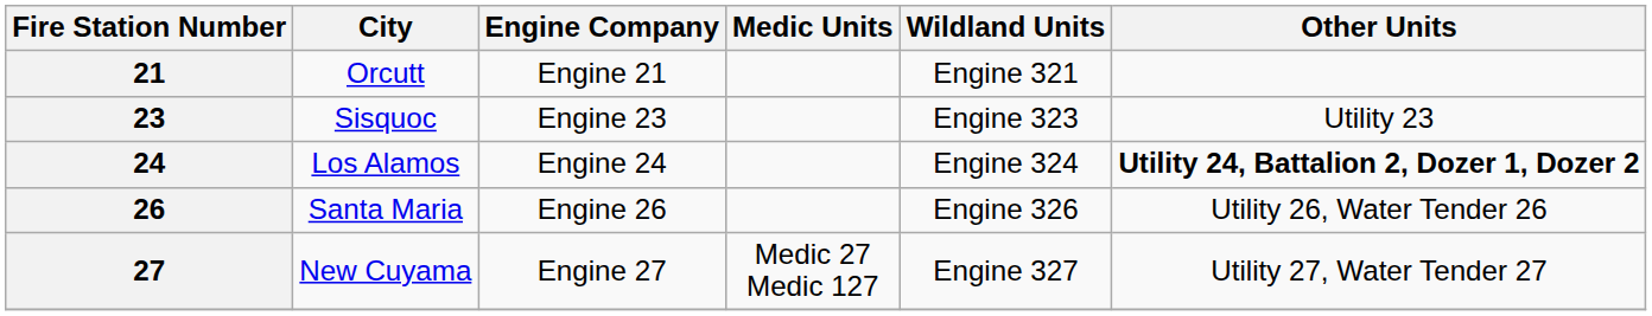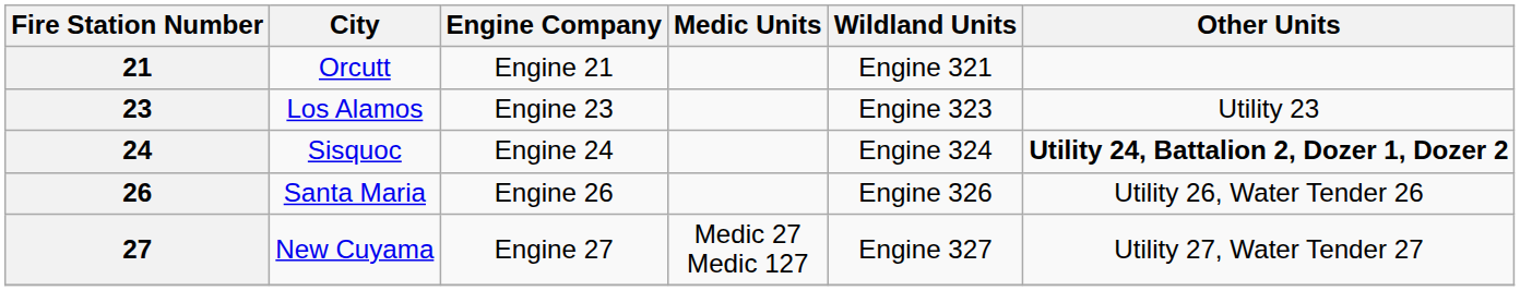23 | City: Sisquoc -> Los Alamos
24 | City: Los Alamos -> Sisquoc
